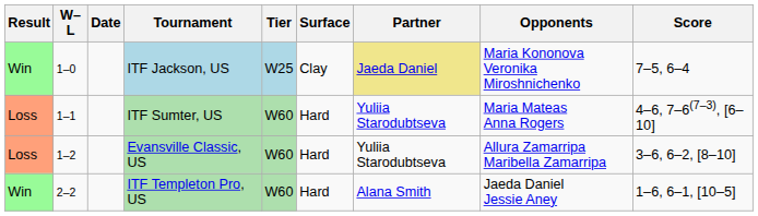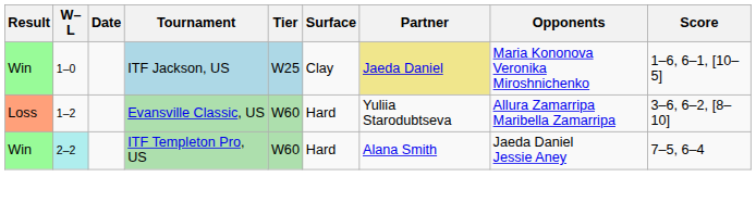ITF Jackson, US | Score: 7–5, 6–4 -> 1–6, 6–1, [10–5]
- row: Loss | 1–1 | ITF Sumter, US | W60 | Hard | Yuliia Starodubtseva | Maria Mateas Anna Rogers | 4–6, 7–6(7–3), [6–10]
ITF Templeton Pro, US | W–L: no background -> paleturquoise background
ITF Templeton Pro, US | Score: 1–6, 6–1, [10–5] -> 7–5, 6–4
